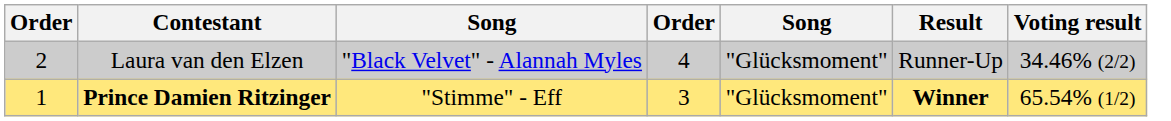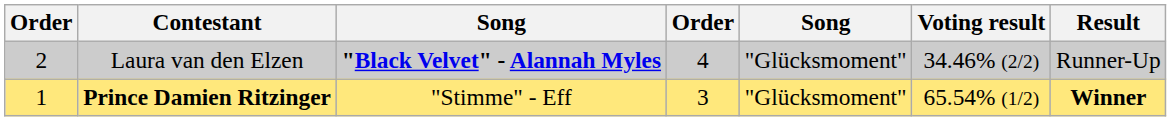columns swapped: Result <-> Voting result
Laura van den Elzen | column 3: normal -> bold
